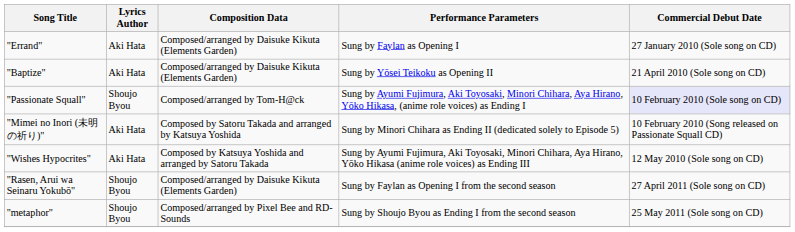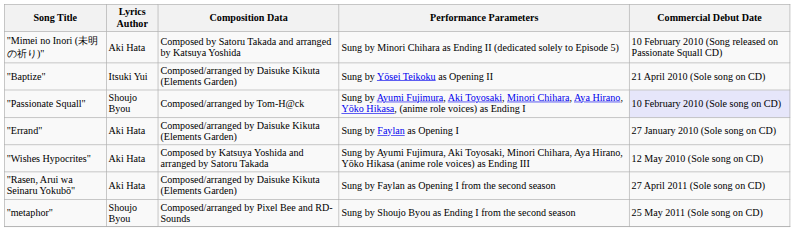rows swapped: "Errand" <-> "Mimei no Inori (未明の祈り)"
"Baptize" | Lyrics Author: Aki Hata -> Itsuki Yui
"Rasen, Arui wa Seinaru Yokubō" | Lyrics Author: Shoujo Byou -> Aki Hata
